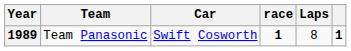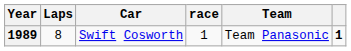columns swapped: Team <-> Laps
1989 | race: bold -> normal
